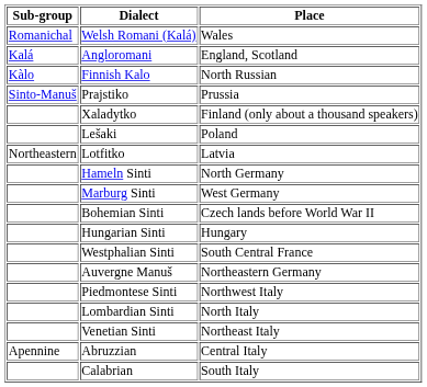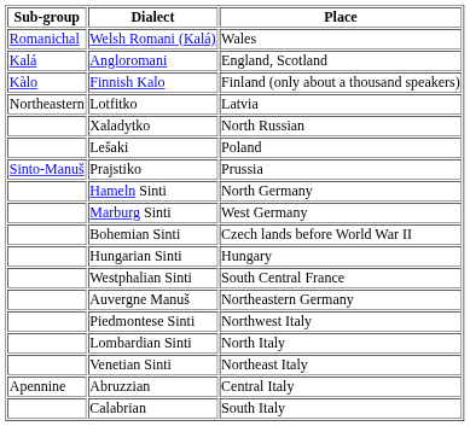Finnish Kalo | Place: North Russian -> Finland (only about a thousand speakers)
rows swapped: Lotfitko <-> Prajstiko
Xaladytko | Place: Finland (only about a thousand speakers) -> North Russian
